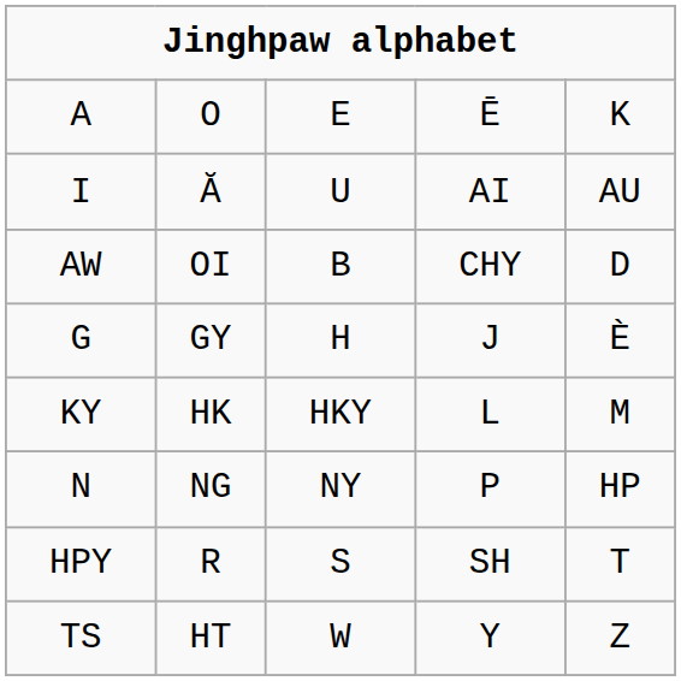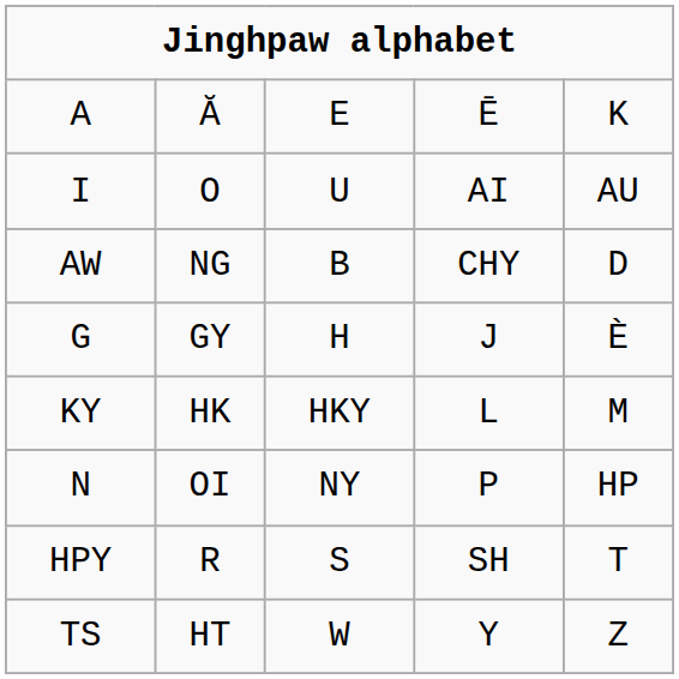A | column 2: O -> Ă
I | column 2: Ă -> O
AW | column 2: OI -> NG
N | column 2: NG -> OI
